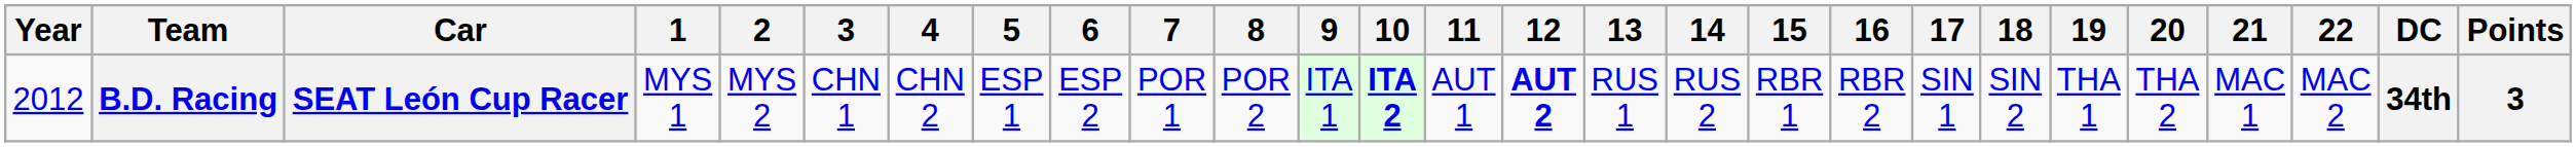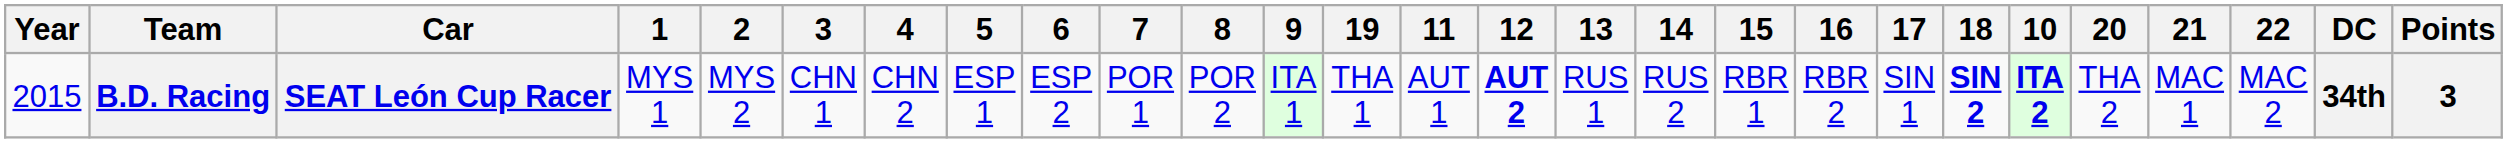columns swapped: 10 <-> 19
B.D. Racing | Year: 2012 -> 2015
B.D. Racing | 18: normal -> bold
